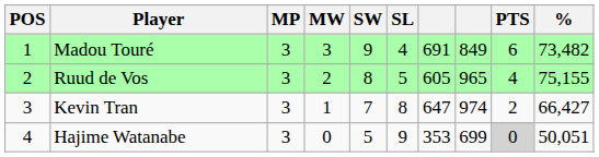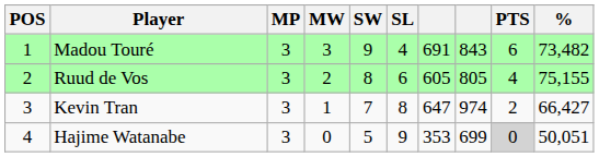Madou Touré | column 8: 849 -> 843
Ruud de Vos | SL: 5 -> 6
Ruud de Vos | column 8: 965 -> 805
